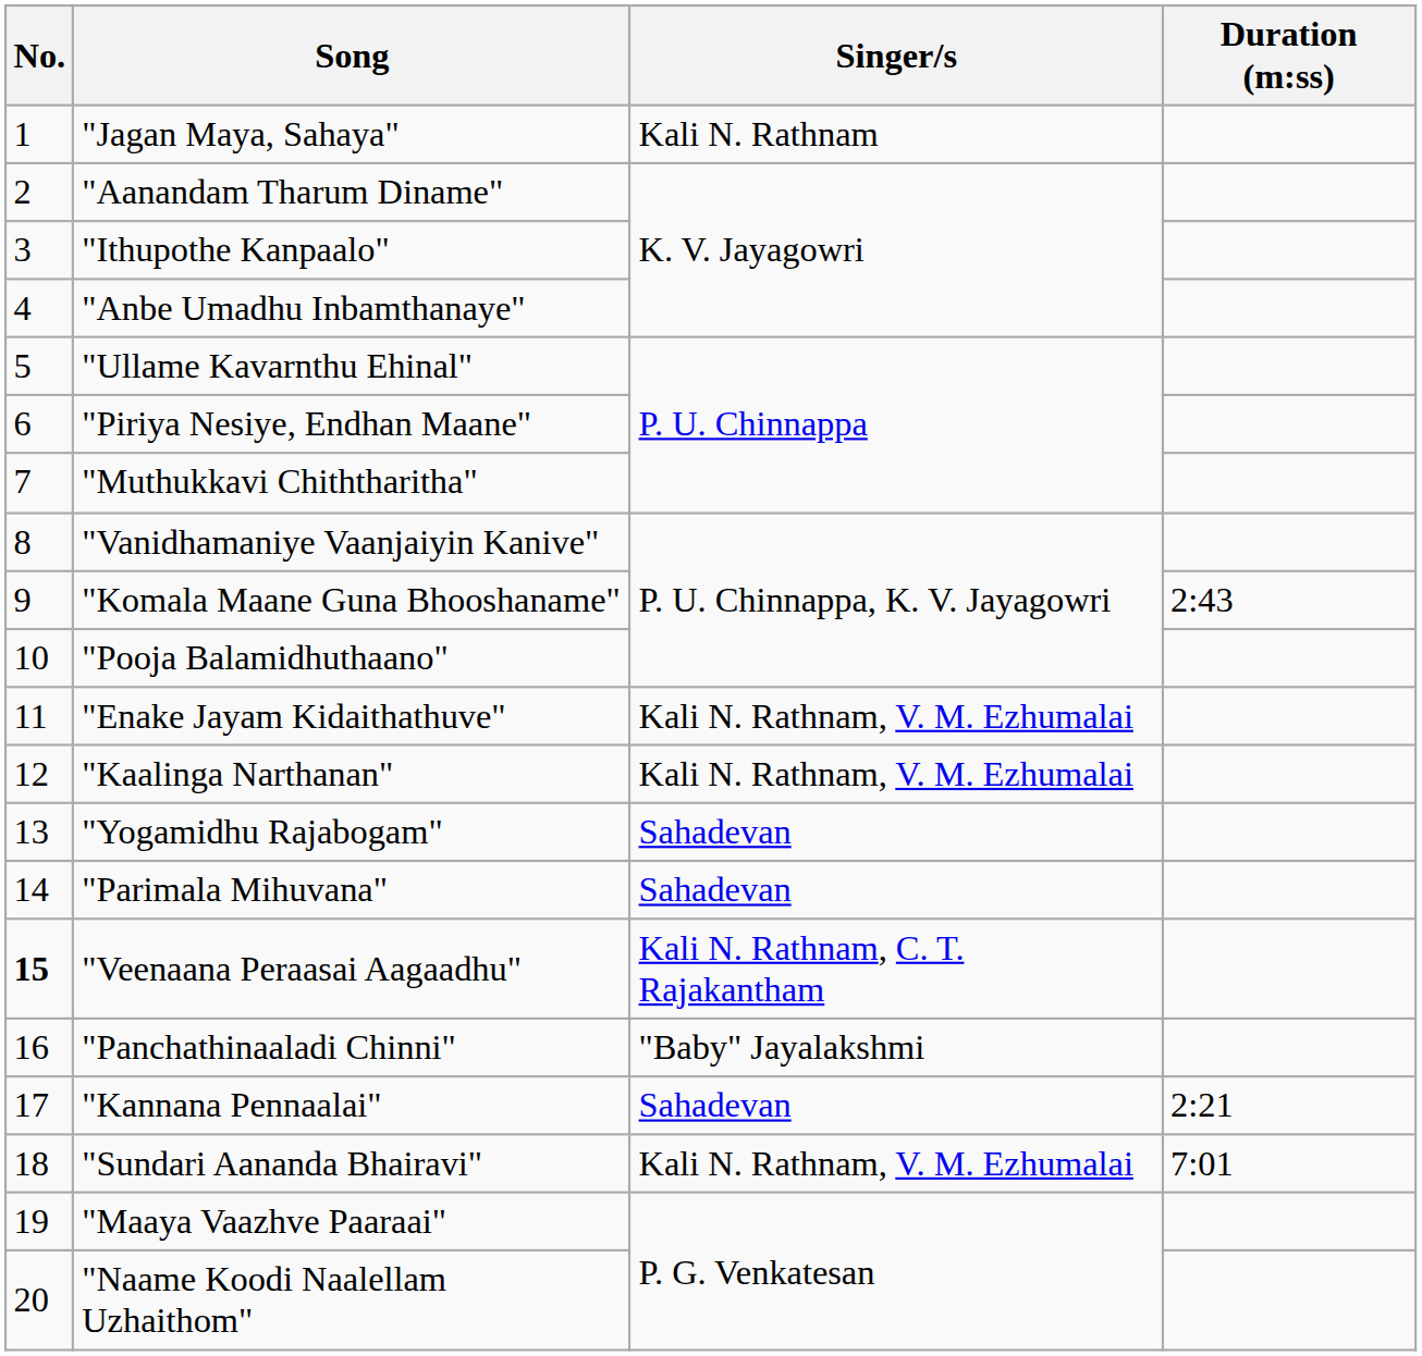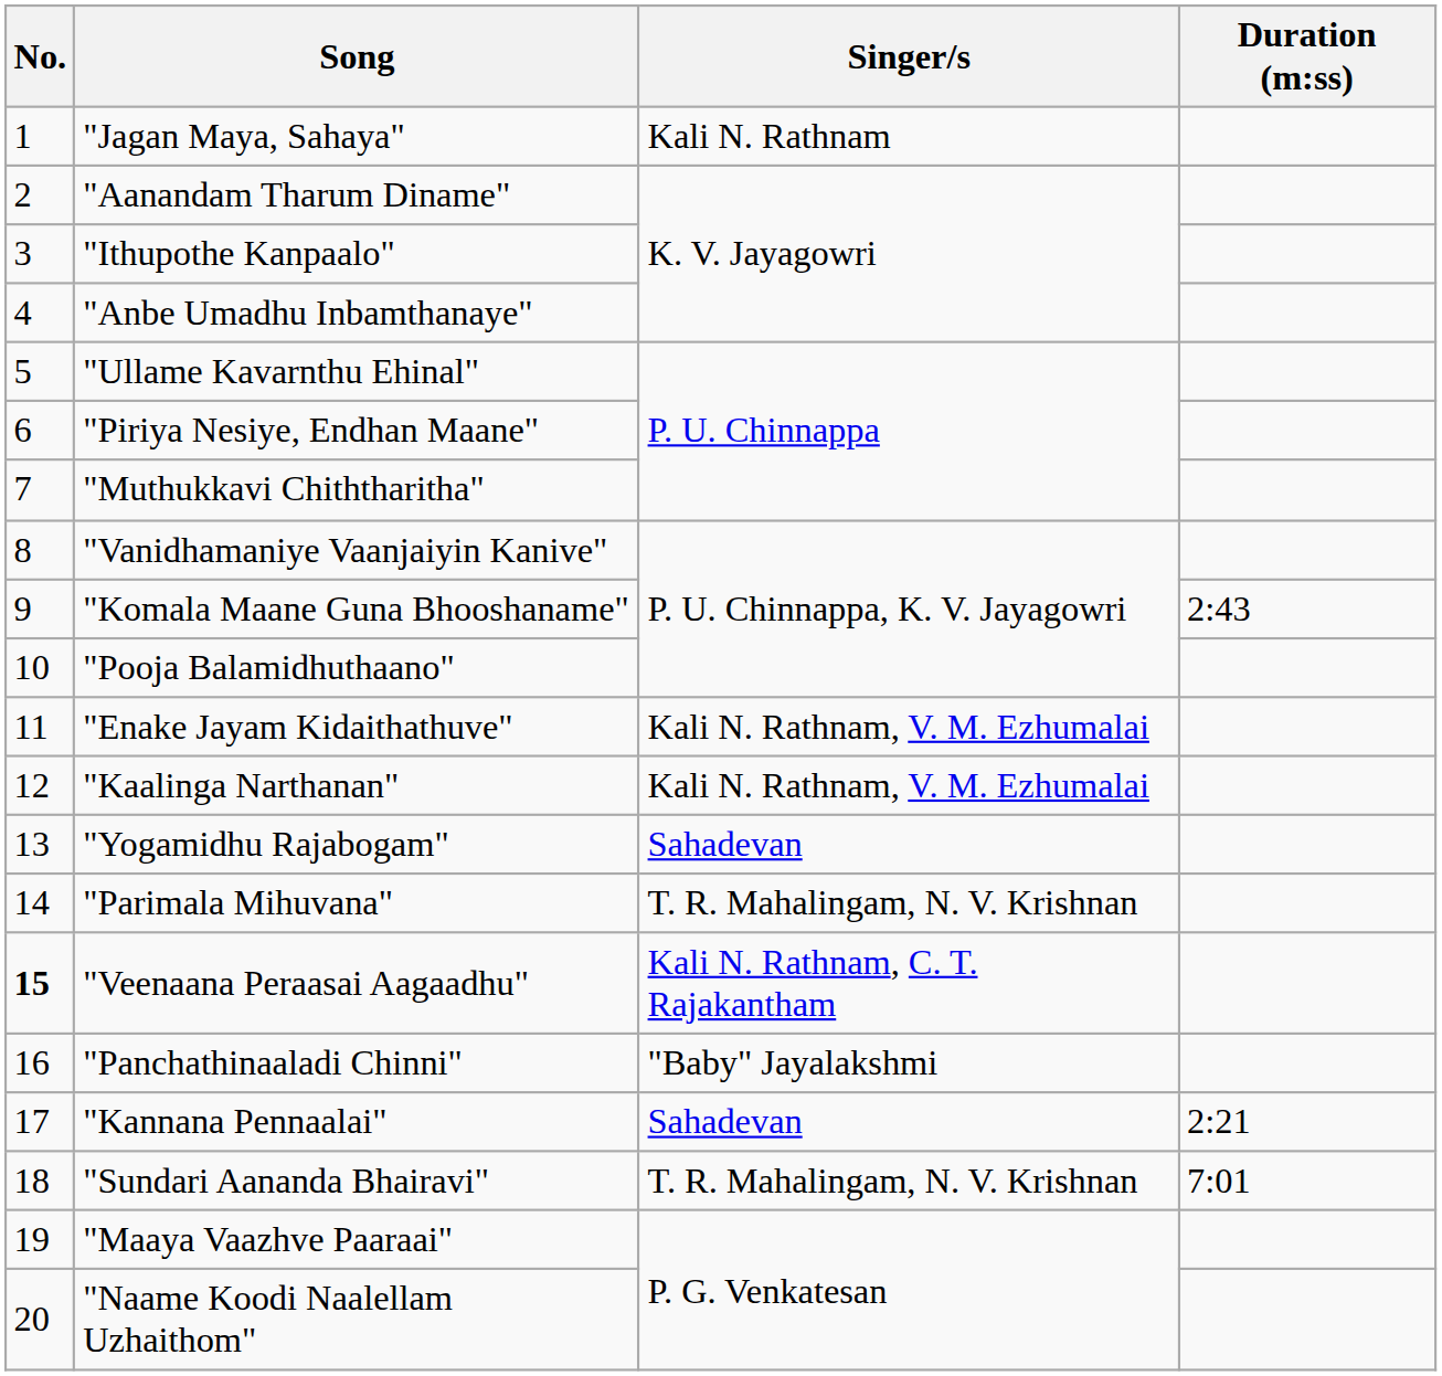"Parimala Mihuvana" | Singer/s: Sahadevan -> T. R. Mahalingam, N. V. Krishnan
"Sundari Aananda Bhairavi" | Singer/s: Kali N. Rathnam, V. M. Ezhumalai -> T. R. Mahalingam, N. V. Krishnan
